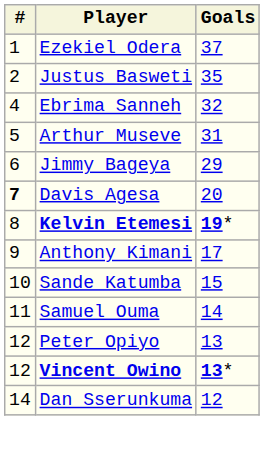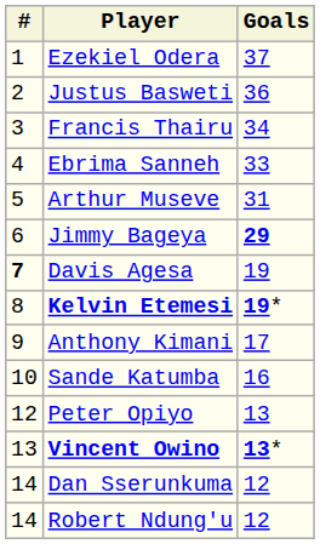Justus Basweti | Goals: 35 -> 36
+ row: 3 | Francis Thairu | 34
Ebrima Sanneh | Goals: 32 -> 33
Jimmy Bageya | Goals: normal -> bold
Davis Agesa | Goals: 20 -> 19
Sande Katumba | Goals: 15 -> 16
- row: 11 | Samuel Ouma | 14
Vincent Owino | #: 12 -> 13
+ row: 14 | Robert Ndung'u | 12
